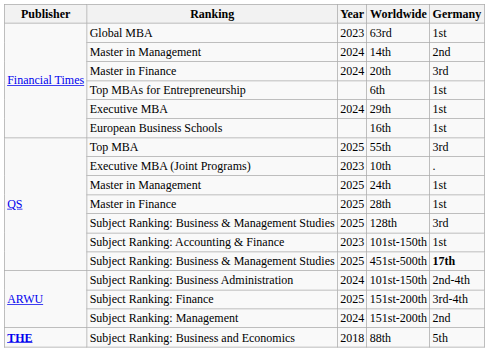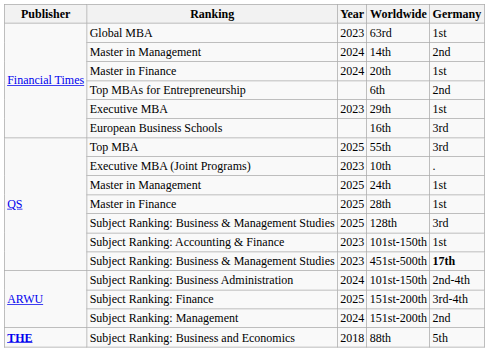20th | Germany: 3rd -> 1st
6th | Germany: 1st -> 2nd
29th | Year: 2024 -> 2023
16th | Germany: 1st -> 3rd
451st-500th | Year: 2025 -> 2023
